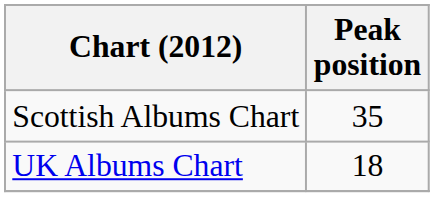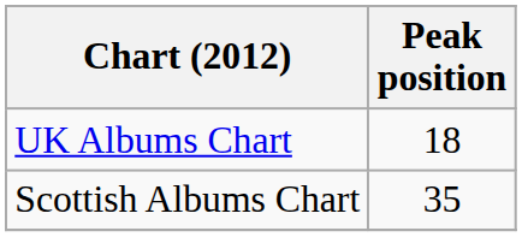rows swapped: Scottish Albums Chart <-> UK Albums Chart
